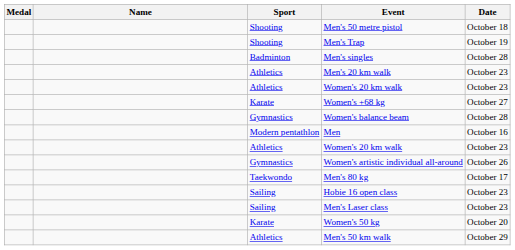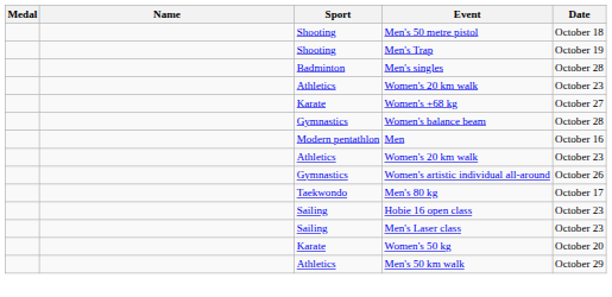- row: Athletics | Men's 20 km walk | October 23
